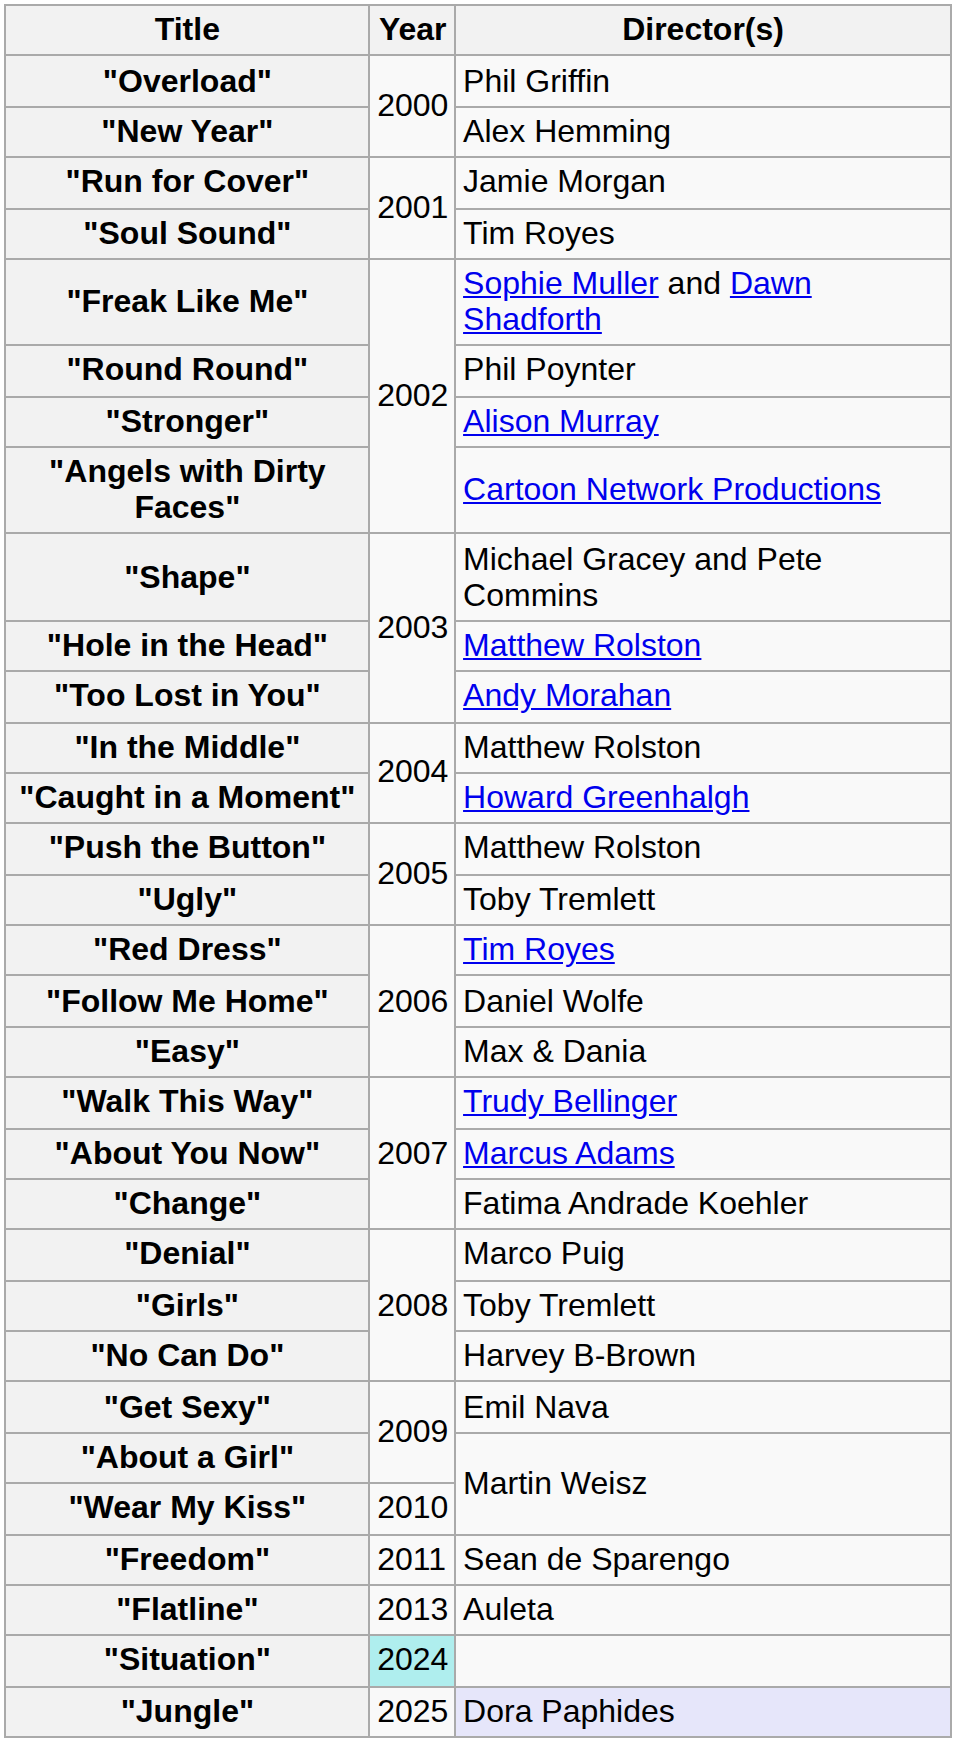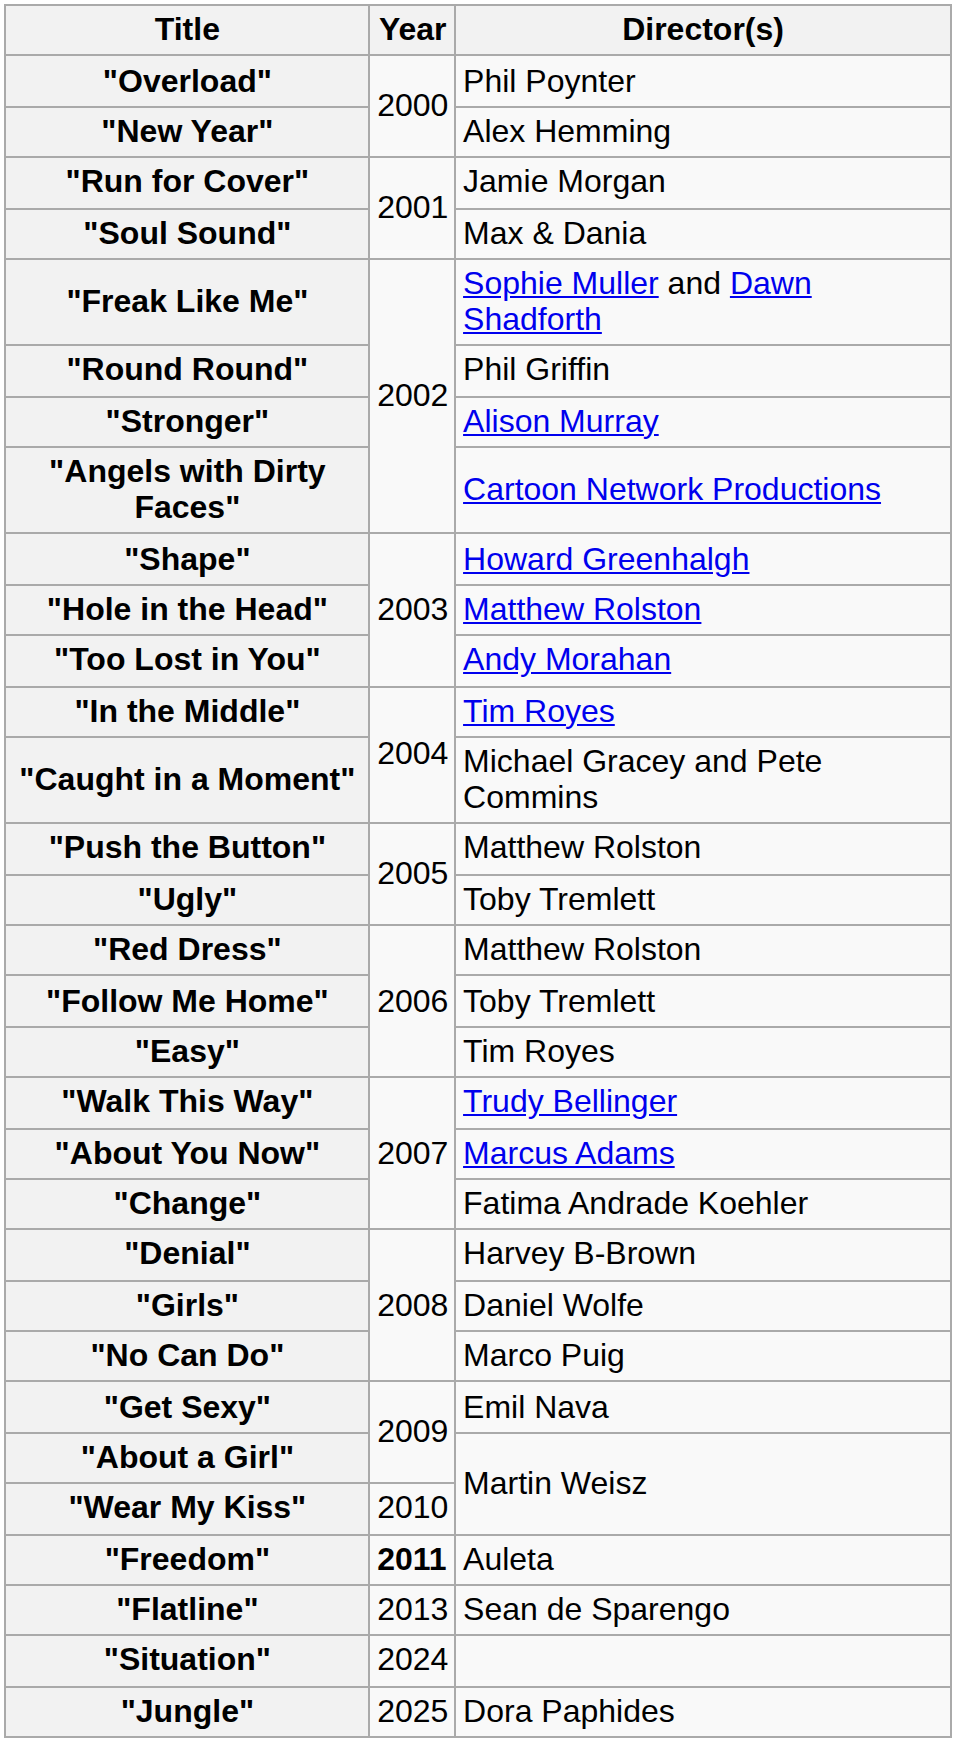"Overload" | Director(s): Phil Griffin -> Phil Poynter
"Soul Sound" | Director(s): Tim Royes -> Max & Dania
"Round Round" | Director(s): Phil Poynter -> Phil Griffin
"Shape" | Director(s): Michael Gracey and Pete Commins -> Howard Greenhalgh
"In the Middle" | Director(s): Matthew Rolston -> Tim Royes
"Caught in a Moment" | Director(s): Howard Greenhalgh -> Michael Gracey and Pete Commins
"Red Dress" | Director(s): Tim Royes -> Matthew Rolston
"Follow Me Home" | Director(s): Daniel Wolfe -> Toby Tremlett
"Easy" | Director(s): Max & Dania -> Tim Royes
"Denial" | Director(s): Marco Puig -> Harvey B-Brown
"Girls" | Director(s): Toby Tremlett -> Daniel Wolfe
"No Can Do" | Director(s): Harvey B-Brown -> Marco Puig
"Freedom" | Year: normal -> bold
"Freedom" | Director(s): Sean de Sparengo -> Auleta
"Flatline" | Director(s): Auleta -> Sean de Sparengo
"Situation" | Year: paleturquoise background -> no background
"Jungle" | Director(s): lavender background -> no background
